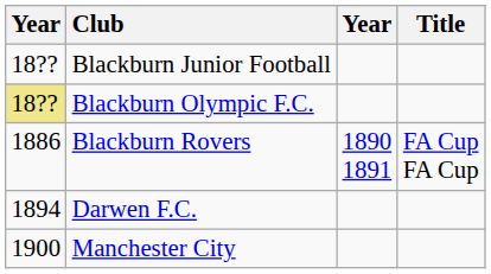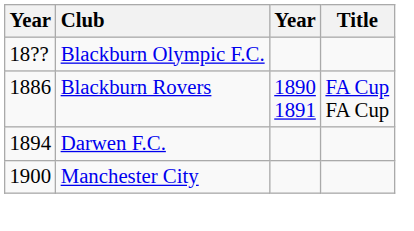- row: 18?? | Blackburn Junior Football
Blackburn Olympic F.C. | column 1: khaki background -> no background
